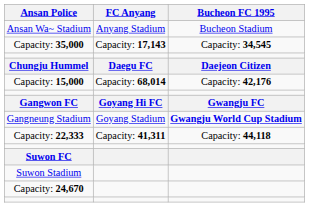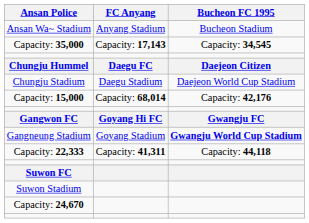+ row: Chungju Stadium | Daegu Stadium | Daejeon World Cup Stadium
